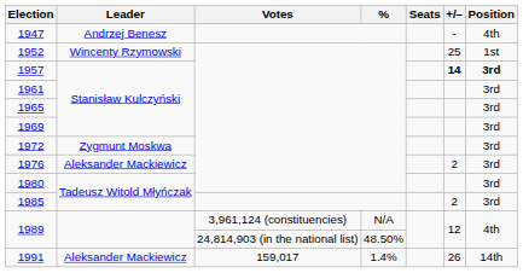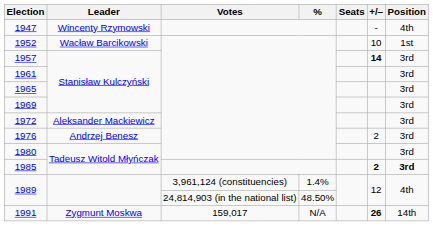1947 | Leader: Andrzej Benesz -> Wincenty Rzymowski
1952 | Leader: Wincenty Rzymowski -> Wacław Barcikowski
1952 | +/–: 25 -> 10
1957 | Position: bold -> normal
1972 | Leader: Zygmunt Moskwa -> Aleksander Mackiewicz
1976 | Leader: Aleksander Mackiewicz -> Andrzej Benesz
1985 | +/–: normal -> bold
1985 | Position: normal -> bold
1989 / 3,961,124 (constituencies) | %: N/A -> 1.4%
1991 | Leader: Aleksander Mackiewicz -> Zygmunt Moskwa
1991 | %: 1.4% -> N/A
1991 | +/–: normal -> bold
